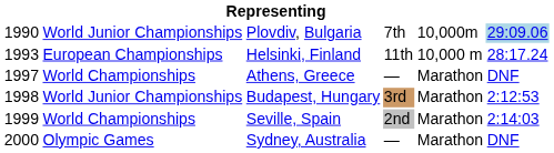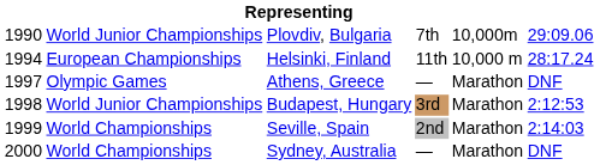Plovdiv, Bulgaria | column 6: lightblue background -> no background
Helsinki, Finland | column 1: 1993 -> 1994
Athens, Greece | column 2: World Championships -> Olympic Games
Sydney, Australia | column 2: Olympic Games -> World Championships
